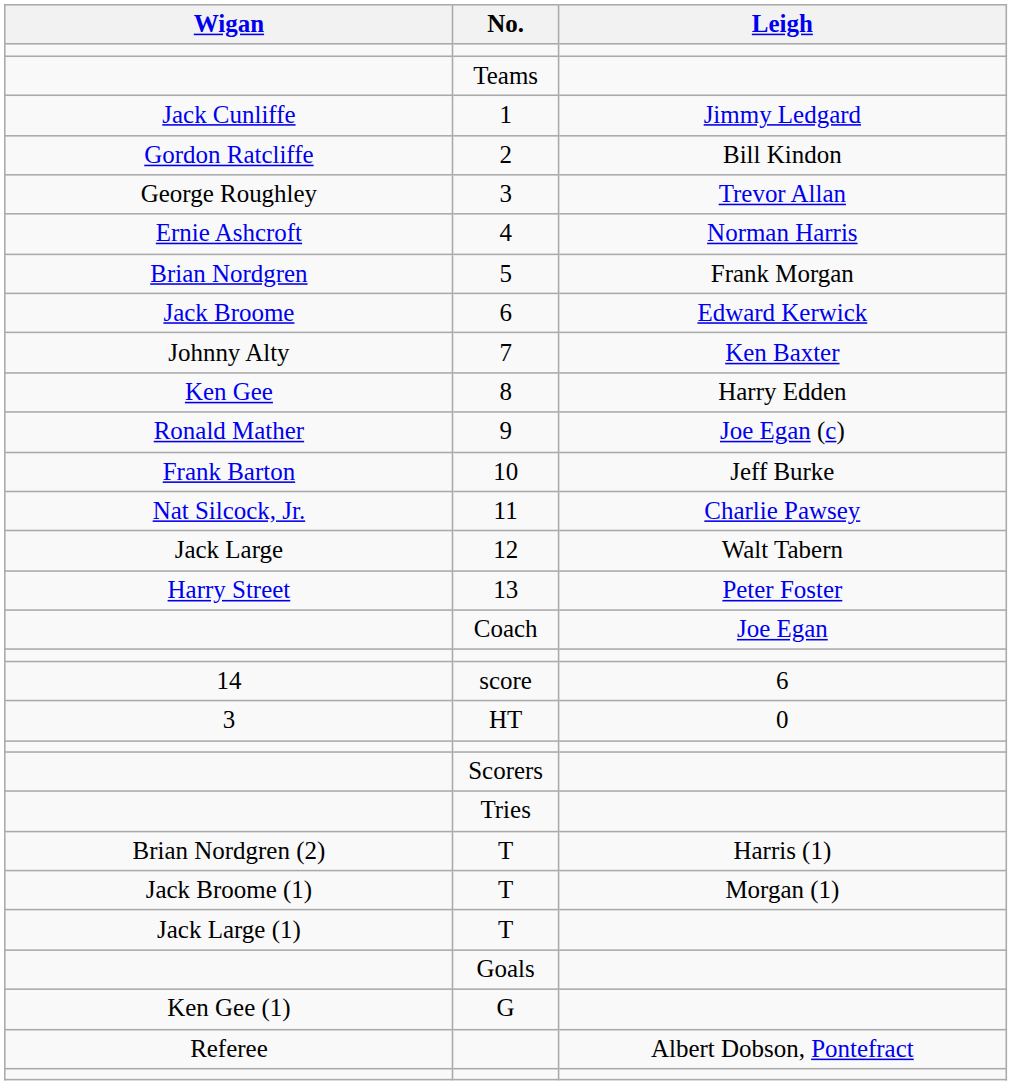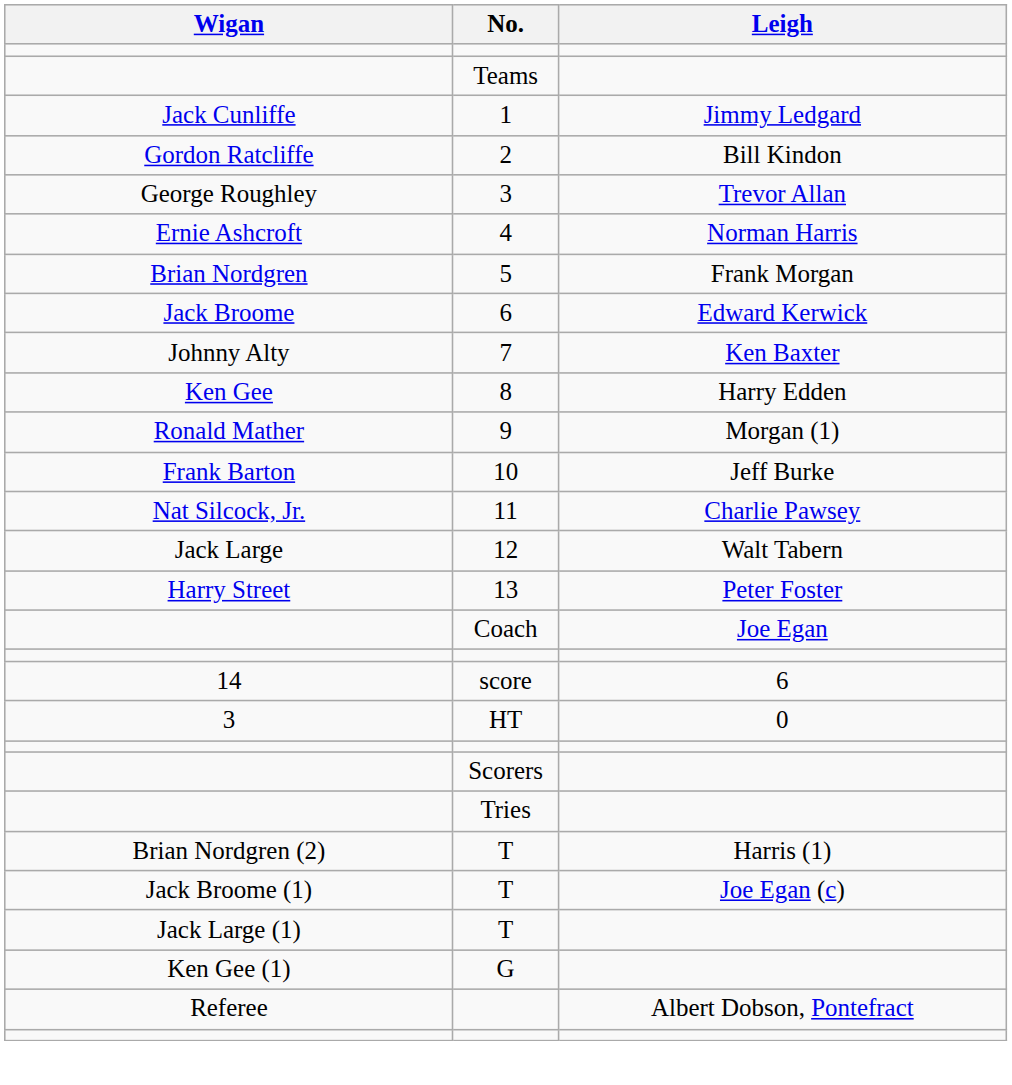9 | Leigh: Joe Egan (c) -> Morgan (1)
Jack Broome (1) / T | Leigh: Morgan (1) -> Joe Egan (c)
- row: Goals
